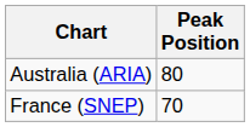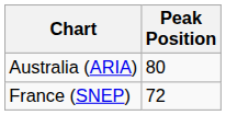France (SNEP) | Peak Position: 70 -> 72
